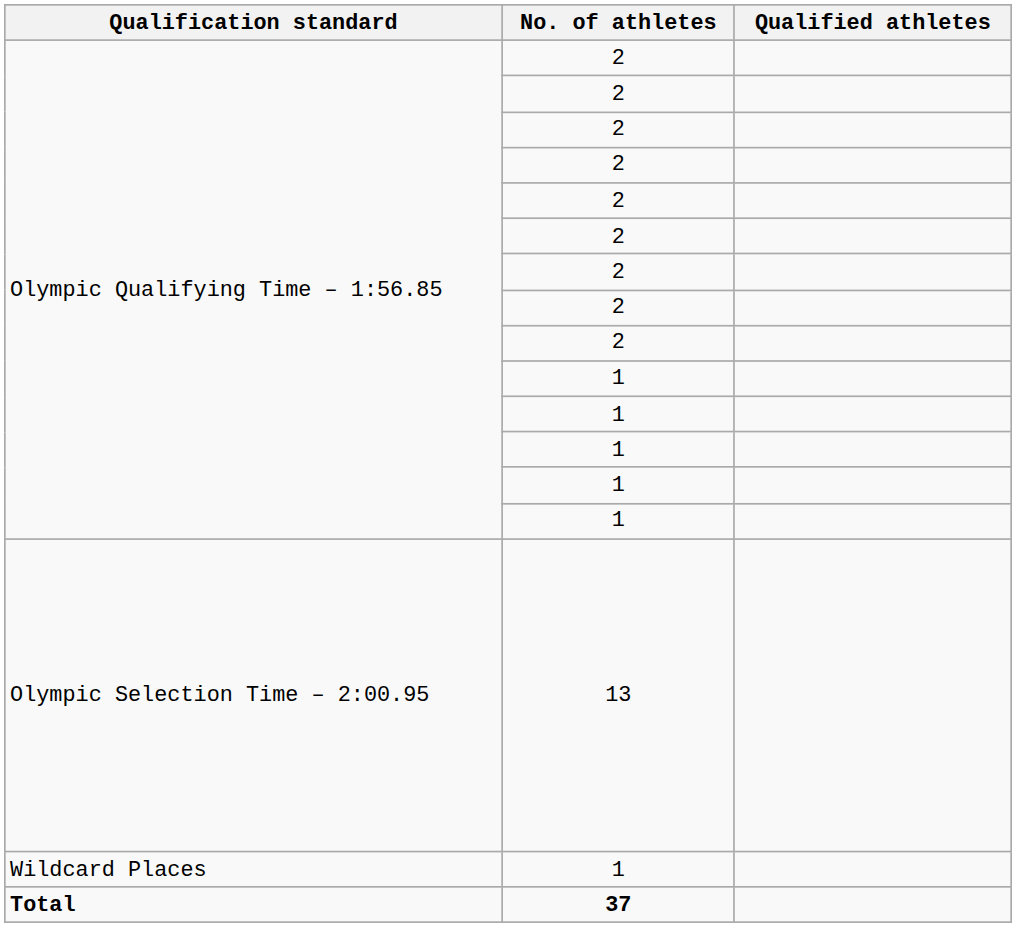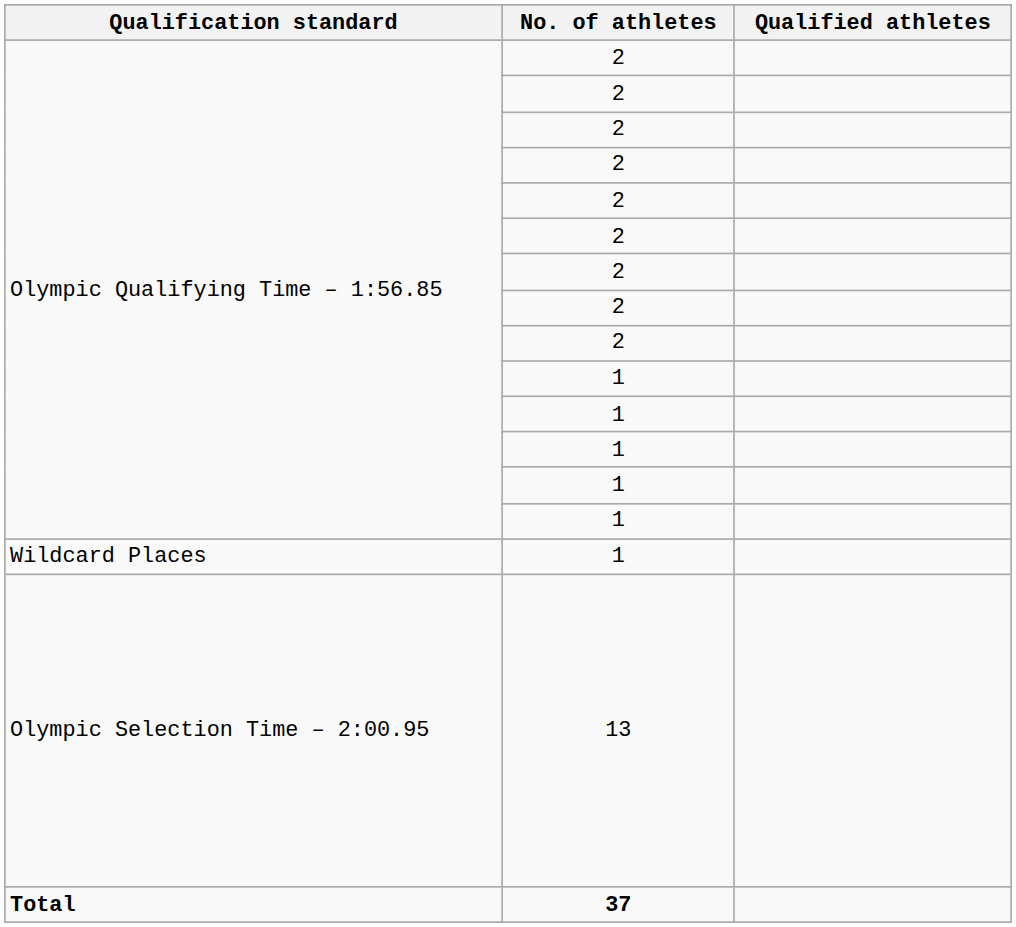rows swapped: Olympic Selection Time – 2:00.95 <-> Wildcard Places
